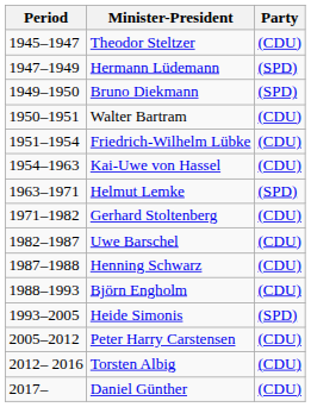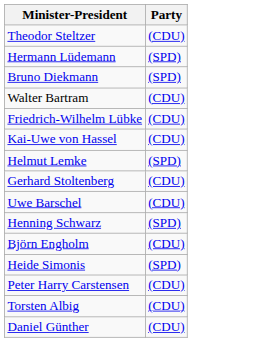- column: Period | 1945–1947 | 1947–1949 | 1949–1950 | 1950–1951 | 1951–1954 | 1954–1963 | 1963–1971 | 1971–1982 | 1982–1987 | 1987–1988 | 1988–1993 | 1993–2005 | 2005–2012 | 2012– 2016 | 2017–
Henning Schwarz | Party: (CDU) -> (SPD)
